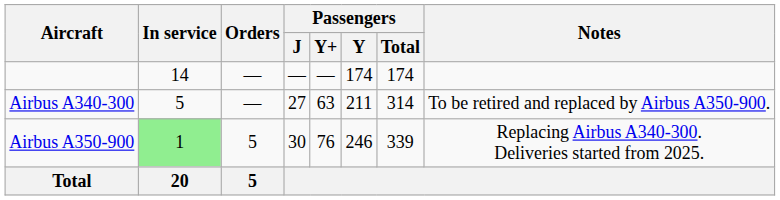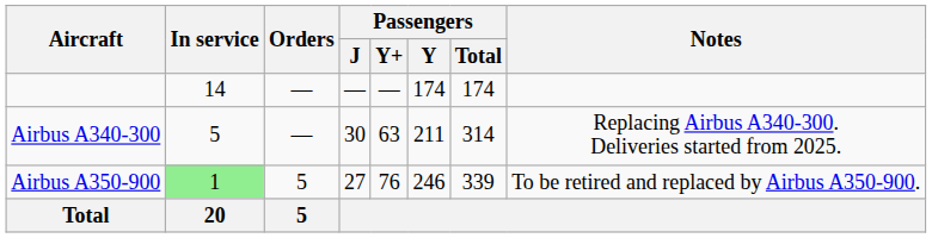Airbus A340-300 | Passengers / J: 27 -> 30
Airbus A340-300 | Notes: To be retired and replaced by Airbus A350-900. -> Replacing Airbus A340-300. Deliveries started from 2025.
Airbus A350-900 | Passengers / J: 30 -> 27
Airbus A350-900 | Notes: Replacing Airbus A340-300. Deliveries started from 2025. -> To be retired and replaced by Airbus A350-900.
